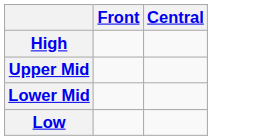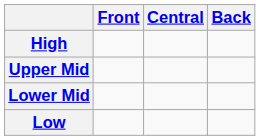+ column: Back
